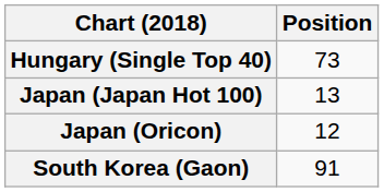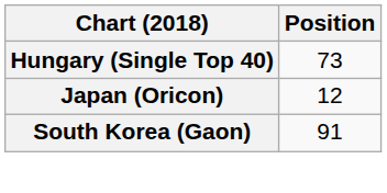- row: Japan (Japan Hot 100) | 13
